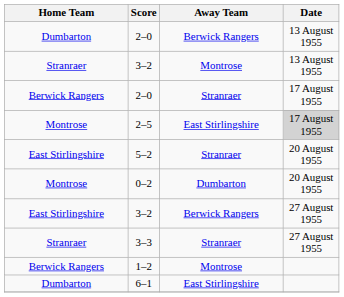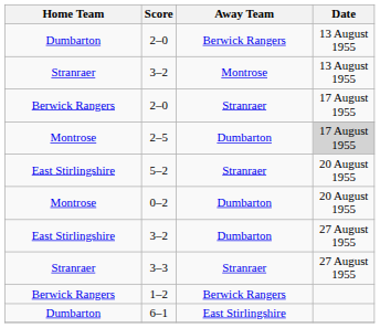2–5 | Away Team: East Stirlingshire -> Dumbarton
East Stirlingshire / 3–2 | Away Team: Berwick Rangers -> Dumbarton
1–2 | Away Team: Montrose -> Berwick Rangers
